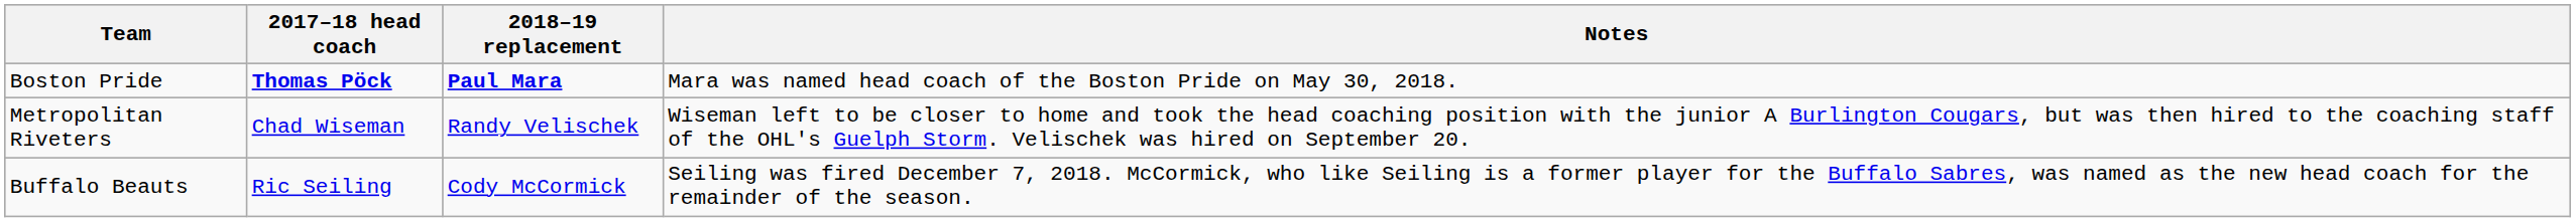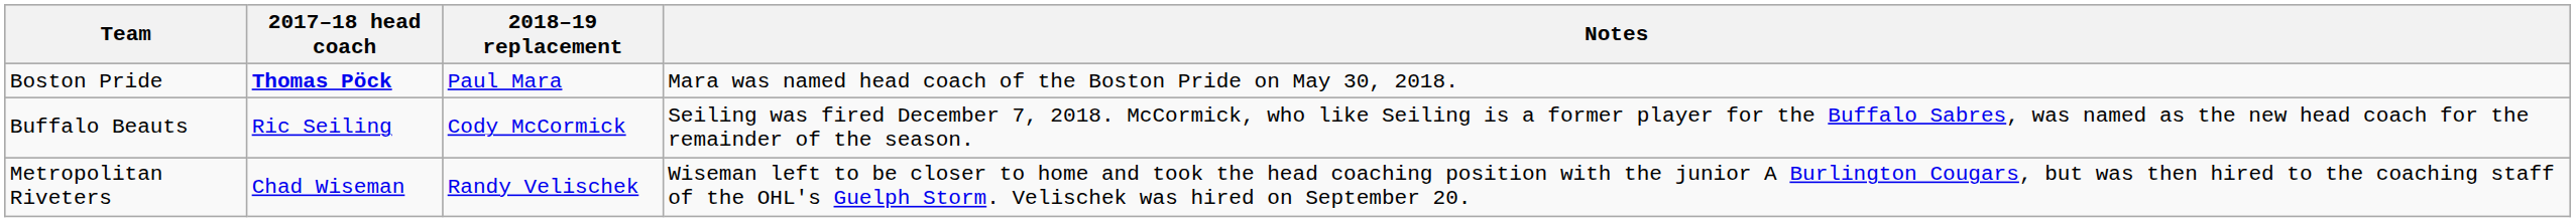Boston Pride | 2018–19 replacement: bold -> normal
rows swapped: Metropolitan Riveters <-> Buffalo Beauts
